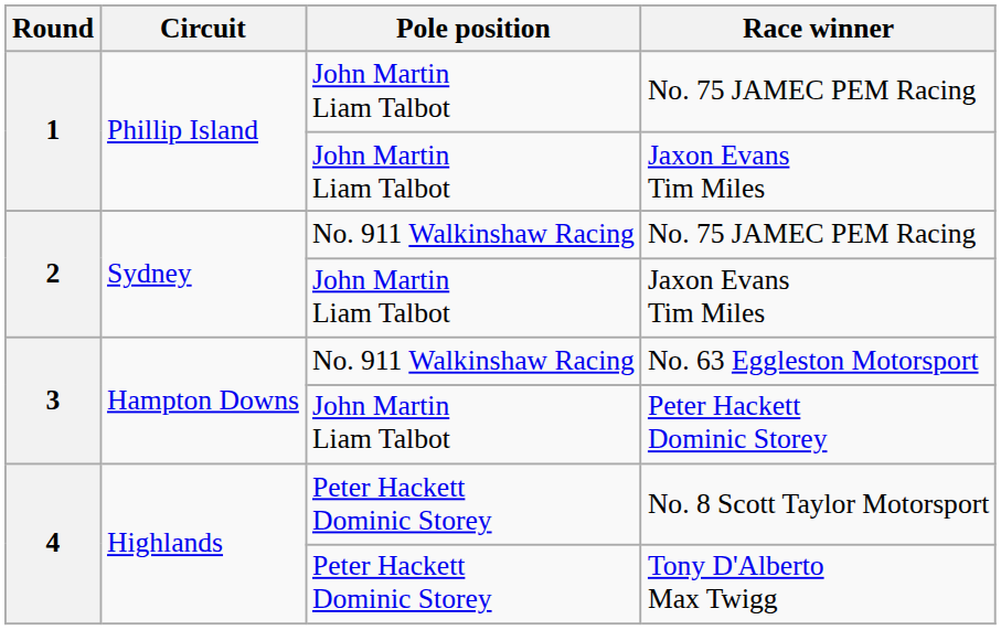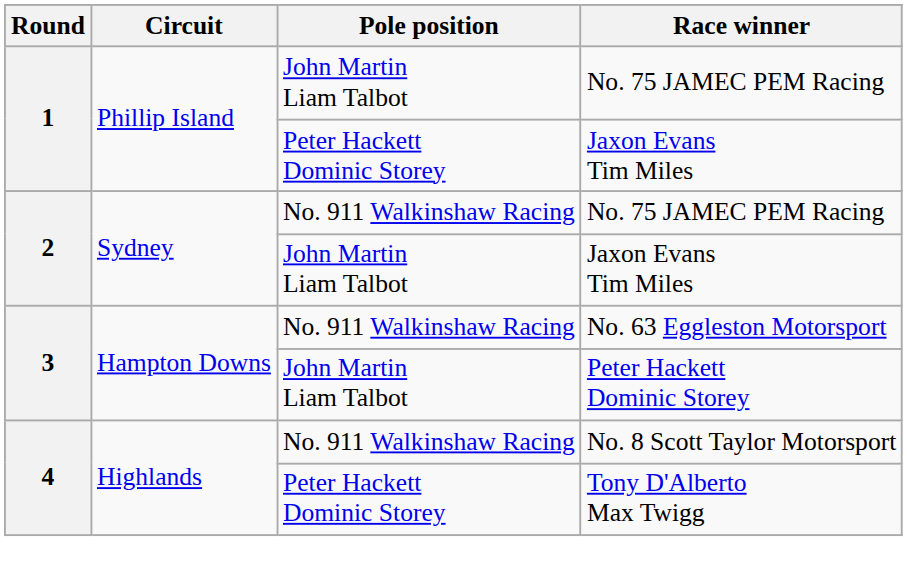1 / Jaxon Evans Tim Miles | Pole position: John Martin Liam Talbot -> Peter Hackett Dominic Storey
No. 8 Scott Taylor Motorsport | Pole position: Peter Hackett Dominic Storey -> No. 911 Walkinshaw Racing
